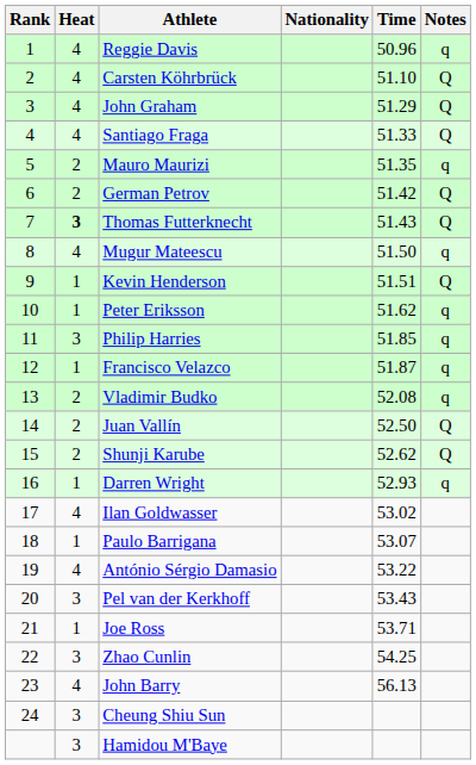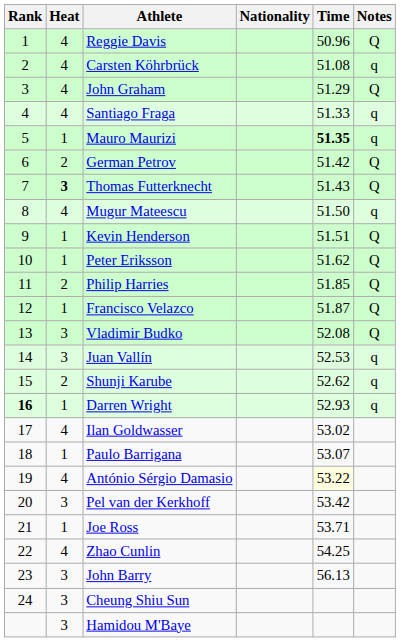Reggie Davis | Notes: q -> Q
Carsten Köhrbrück | Time: 51.10 -> 51.08
Carsten Köhrbrück | Notes: Q -> q
Santiago Fraga | Notes: Q -> q
Mauro Maurizi | Heat: 2 -> 1
Mauro Maurizi | Time: normal -> bold
Peter Eriksson | Notes: q -> Q
Philip Harries | Heat: 3 -> 2
Philip Harries | Notes: q -> Q
Francisco Velazco | Notes: q -> Q
Vladimir Budko | Heat: 2 -> 3
Vladimir Budko | Notes: q -> Q
Juan Vallín | Heat: 2 -> 3
Juan Vallín | Time: 52.50 -> 52.53
Juan Vallín | Notes: Q -> q
Shunji Karube | Notes: Q -> q
Darren Wright | Rank: normal -> bold
António Sérgio Damasio | Time: no background -> lightyellow background
Pel van der Kerkhoff | Time: 53.43 -> 53.42
Zhao Cunlin | Heat: 3 -> 4
John Barry | Heat: 4 -> 3
